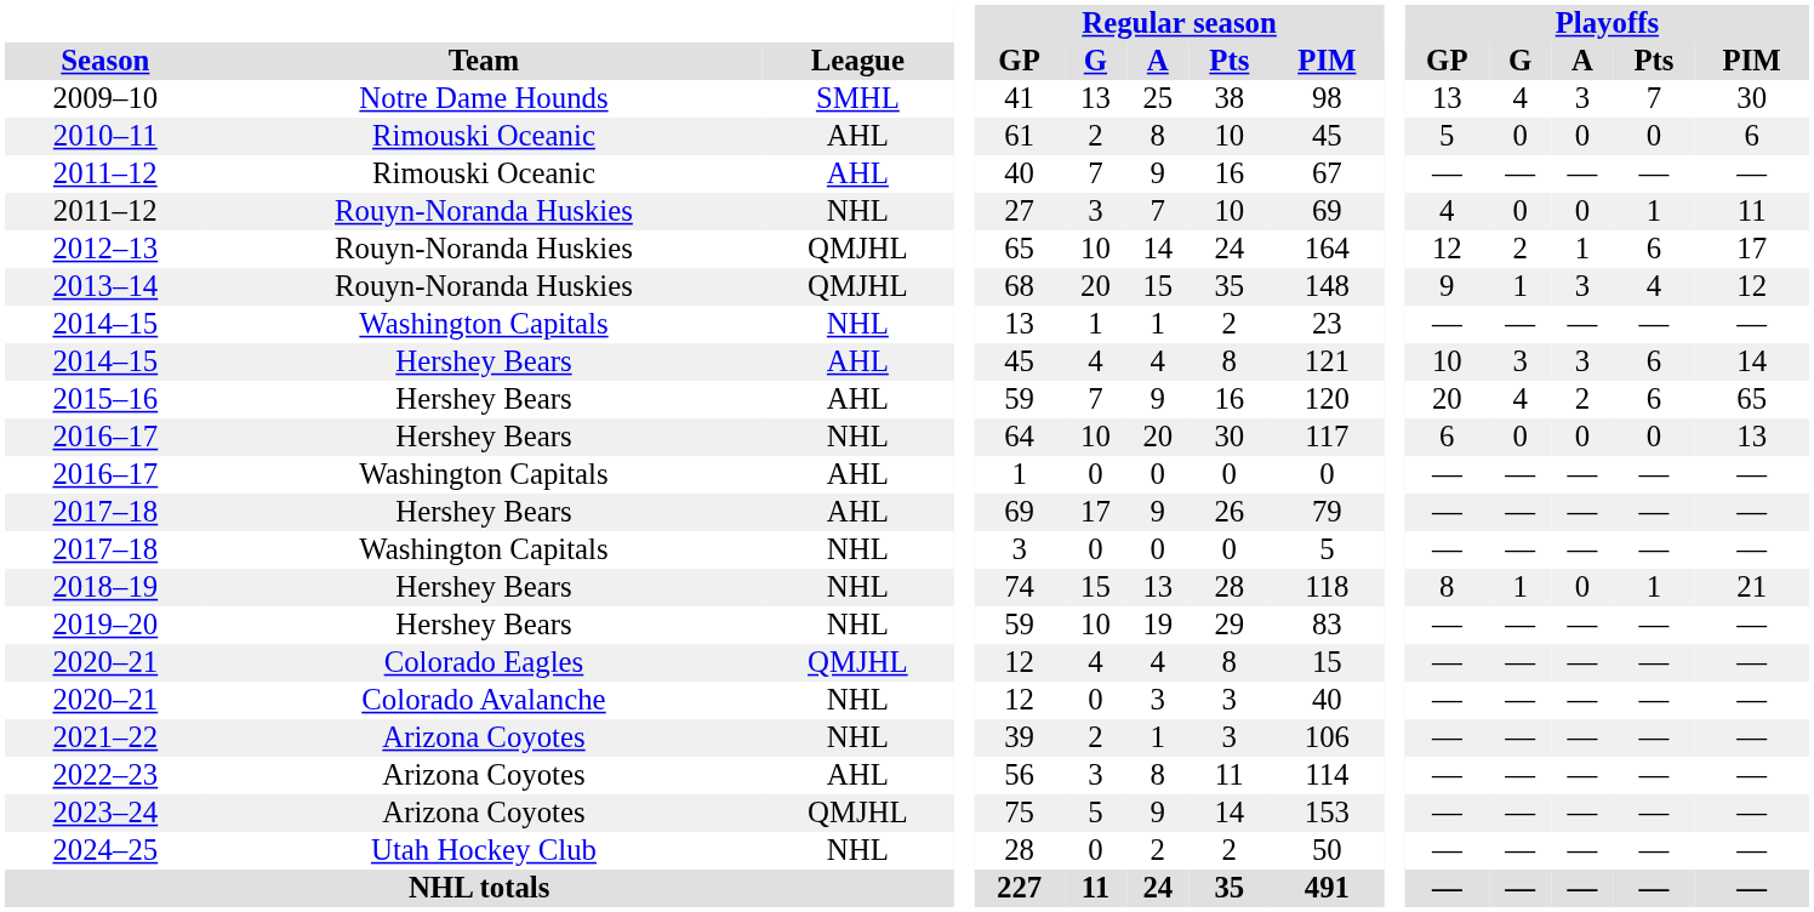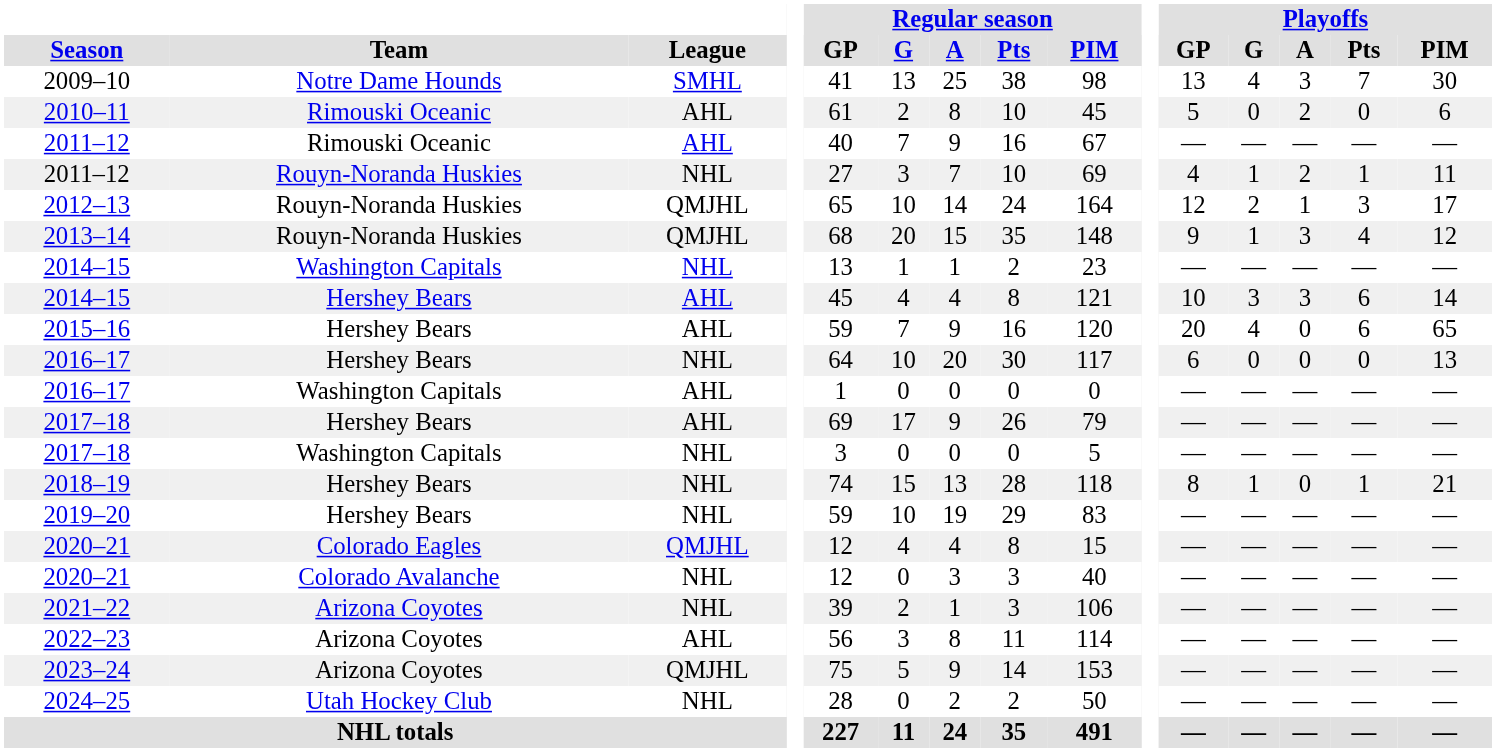2010–11 | Playoffs / A: 0 -> 2
2011–12 / Rouyn-Noranda Huskies | Playoffs / G: 0 -> 1
2011–12 / Rouyn-Noranda Huskies | Playoffs / A: 0 -> 2
2012–13 | Playoffs / Pts: 6 -> 3
2015–16 | Playoffs / A: 2 -> 0
